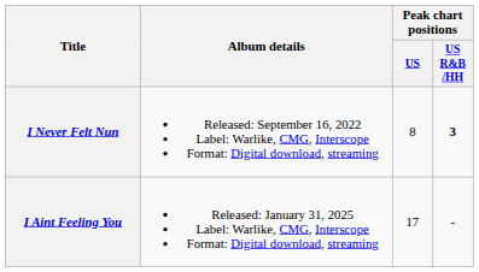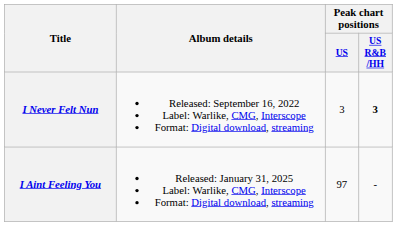I Never Felt Nun | Peak chart positions / US: 8 -> 3
I Aint Feeling You | Peak chart positions / US: 17 -> 97
